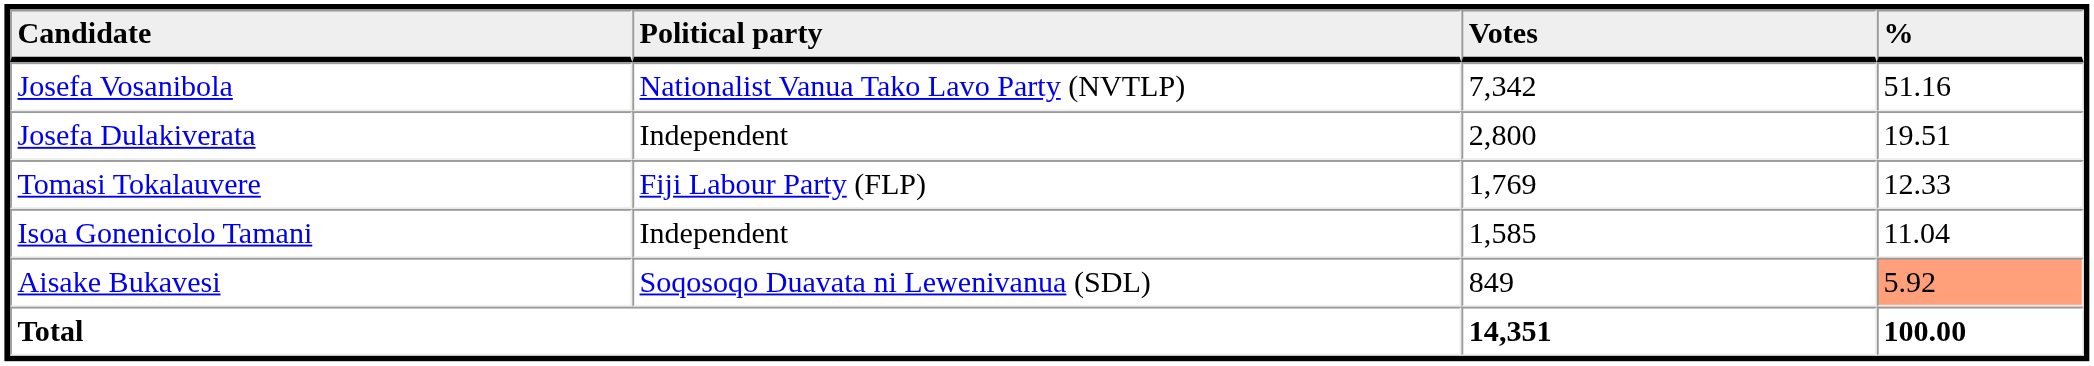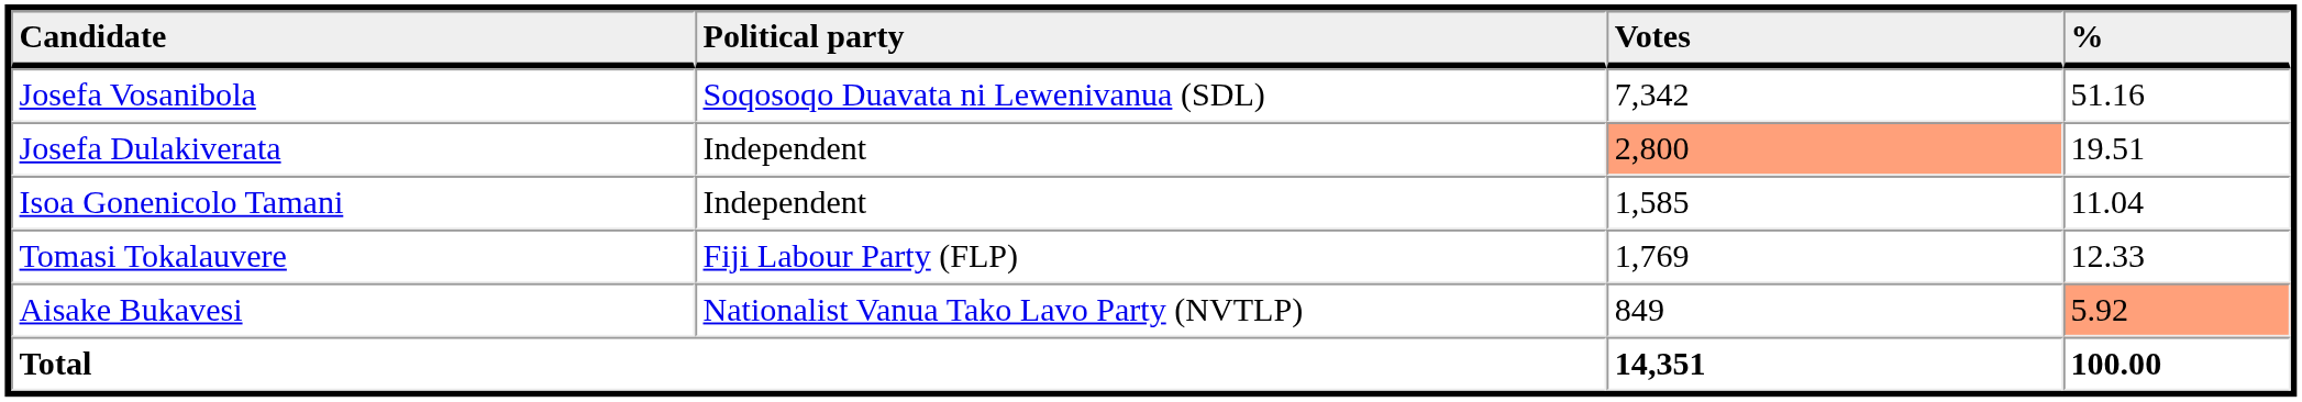Josefa Vosanibola | Political party: Nationalist Vanua Tako Lavo Party (NVTLP) -> Soqosoqo Duavata ni Lewenivanua (SDL)
Josefa Dulakiverata | Votes: no background -> lightsalmon background
rows swapped: Tomasi Tokalauvere <-> Isoa Gonenicolo Tamani
Aisake Bukavesi | Political party: Soqosoqo Duavata ni Lewenivanua (SDL) -> Nationalist Vanua Tako Lavo Party (NVTLP)
